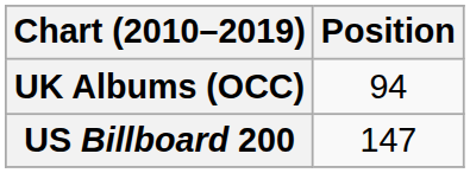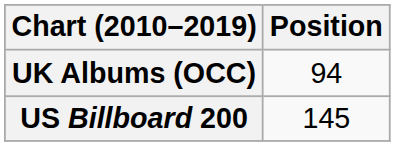US Billboard 200 | Position: 147 -> 145
